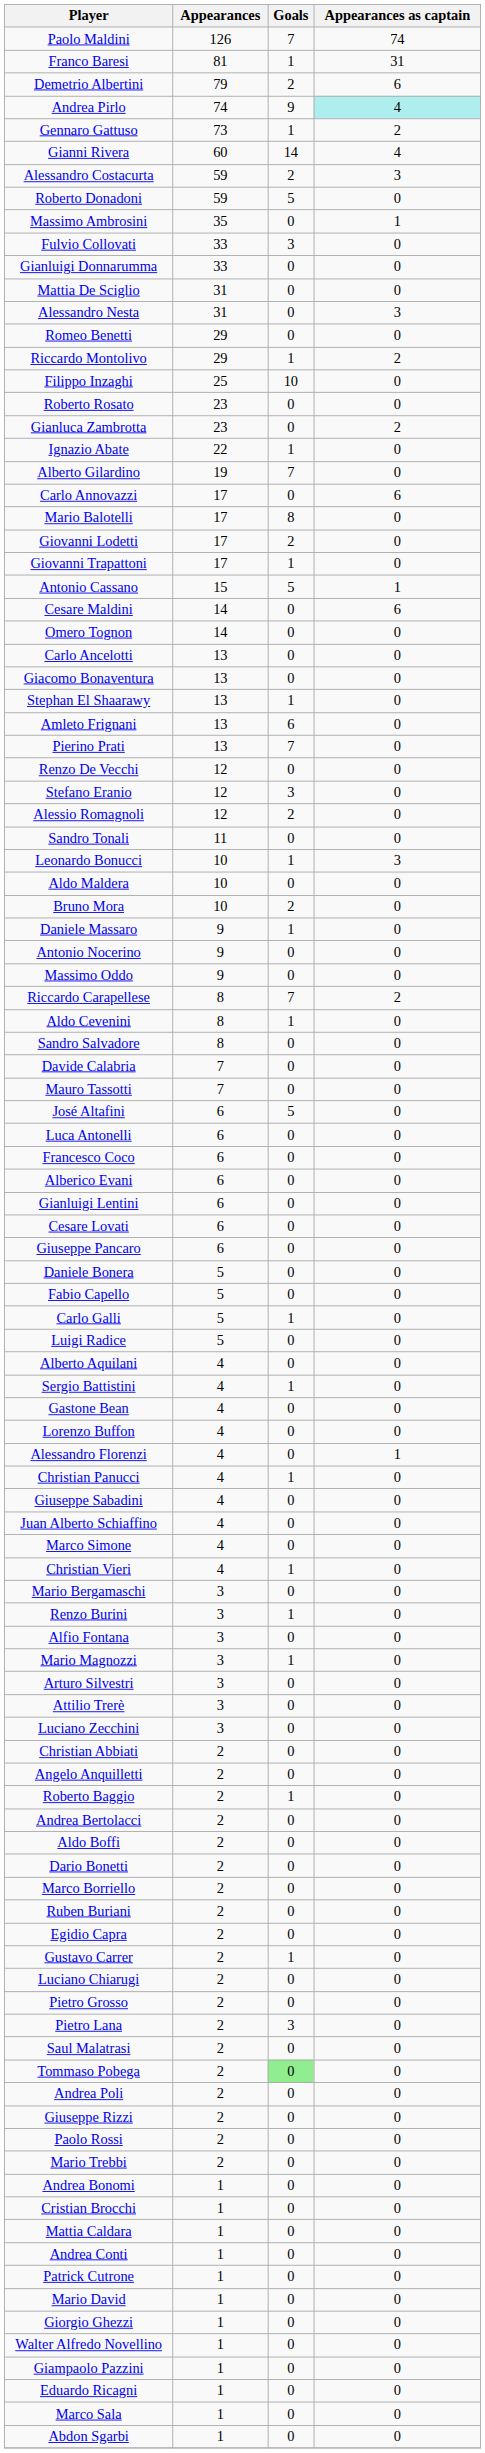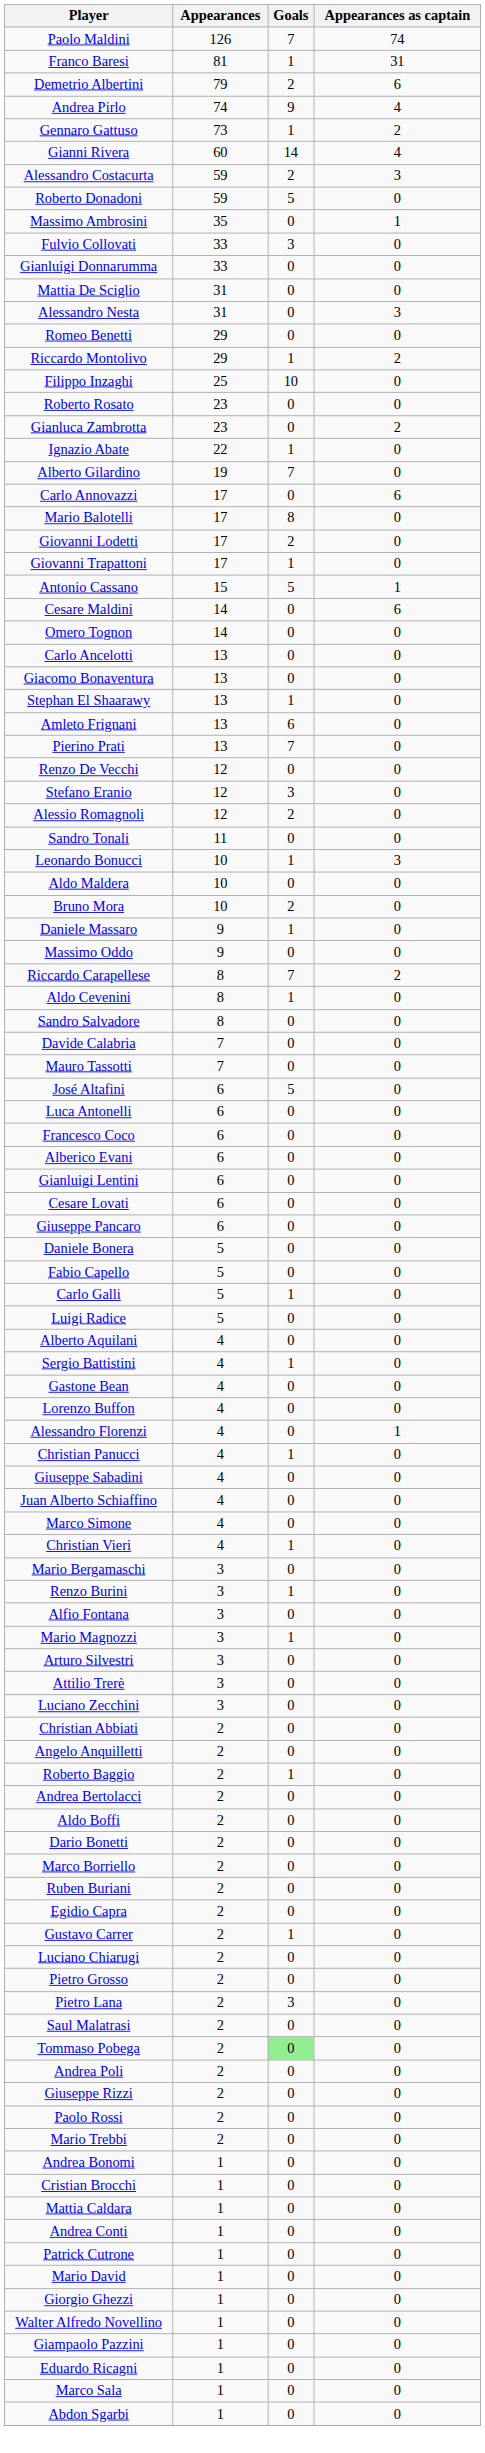Andrea Pirlo | Appearances as captain: paleturquoise background -> no background
- row: Antonio Nocerino | 9 | 0 | 0
